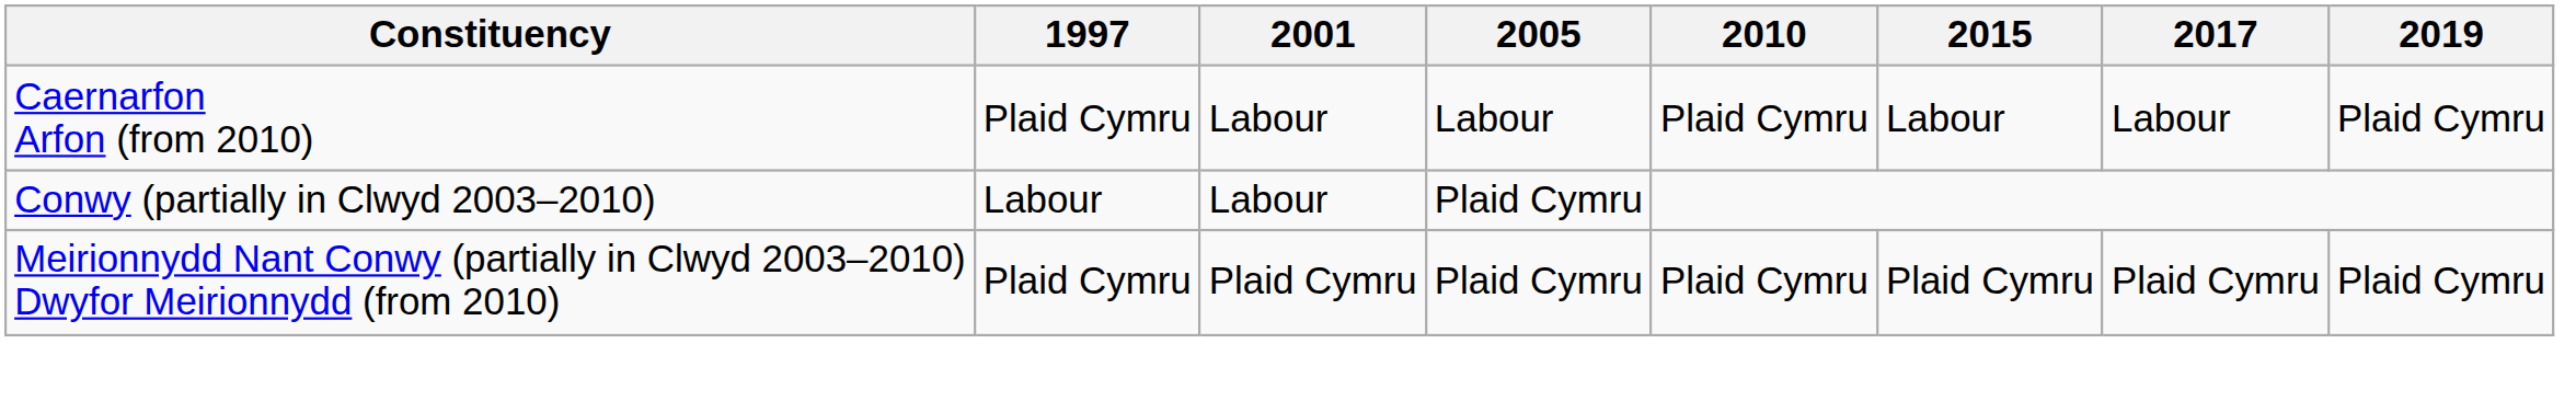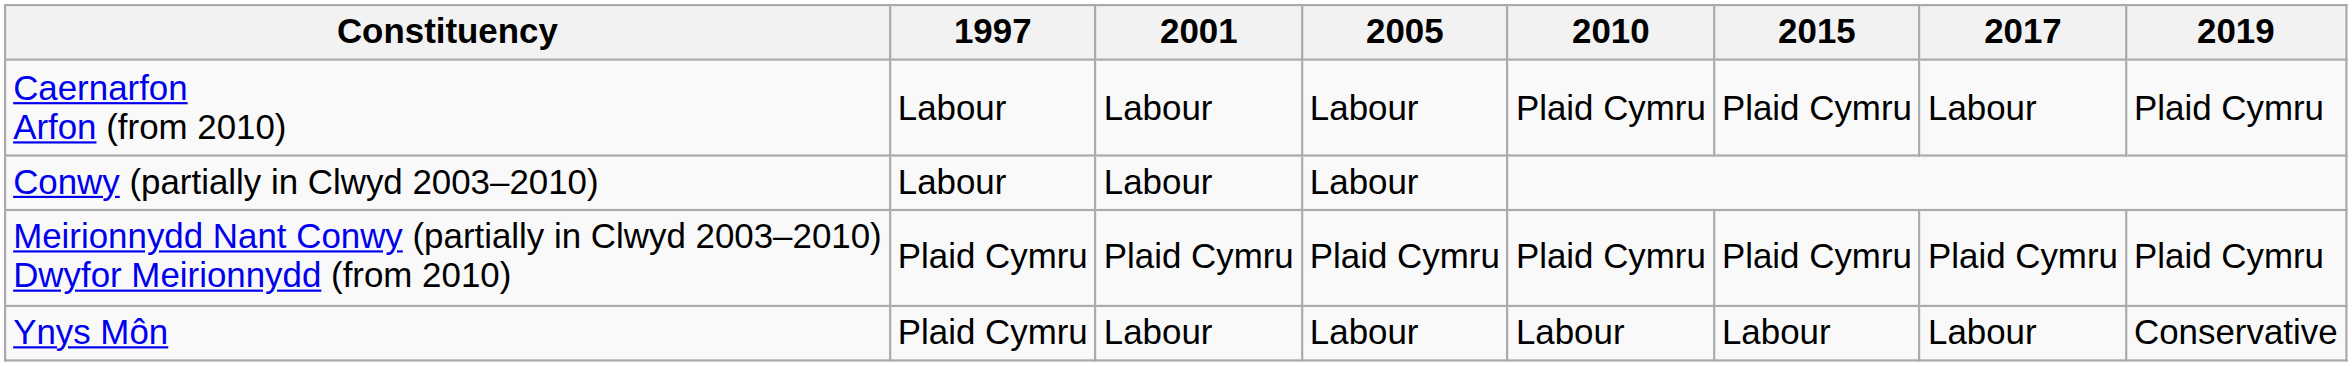Caernarfon Arfon (from 2010) | 1997: Plaid Cymru -> Labour
Caernarfon Arfon (from 2010) | 2015: Labour -> Plaid Cymru
Conwy (partially in Clwyd 2003–2010) | 2005: Plaid Cymru -> Labour
+ row: Ynys Môn | Plaid Cymru | Labour | Labour | Labour | Labour | Labour | Conservative
